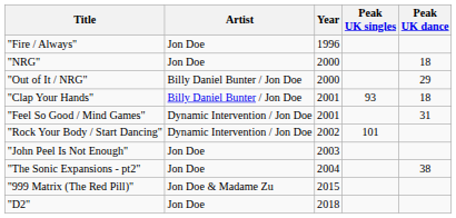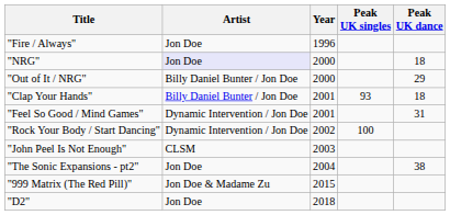"NRG" | Artist: no background -> lavender background
"Rock Your Body / Start Dancing" | Peak UK singles: 101 -> 100
"John Peel Is Not Enough" | Artist: Jon Doe -> CLSM
